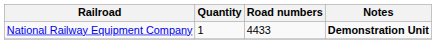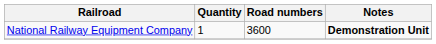National Railway Equipment Company | Road numbers: 4433 -> 3600
